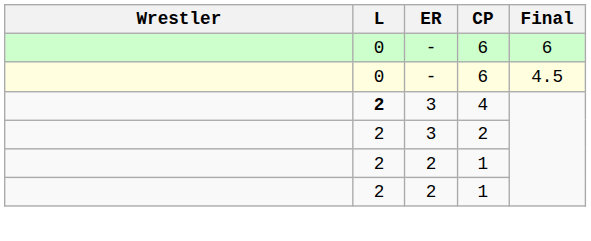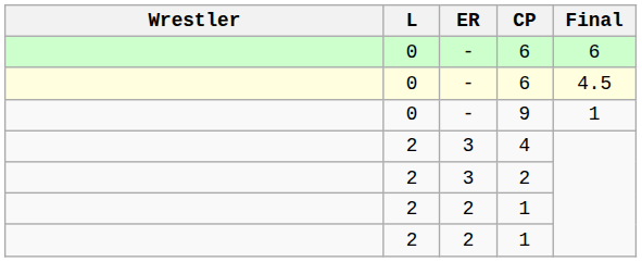+ row: 0 | - | 9 | 1
4 | L: bold -> normal
